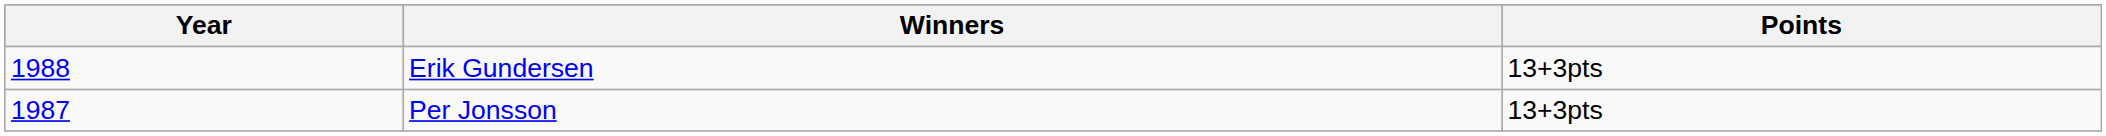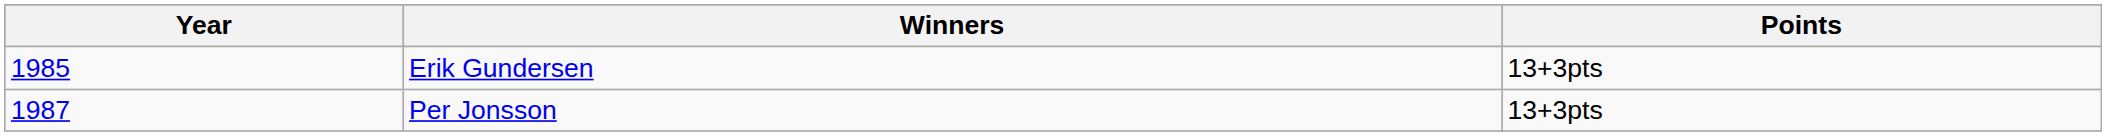Erik Gundersen | Year: 1988 -> 1985
